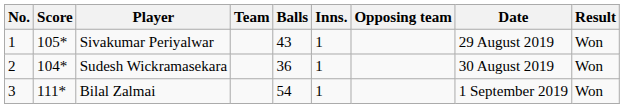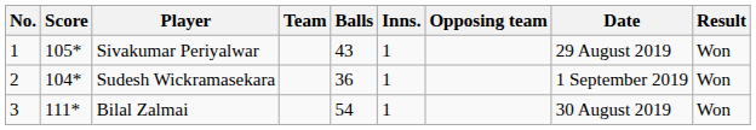Sudesh Wickramasekara | Date: 30 August 2019 -> 1 September 2019
Bilal Zalmai | Date: 1 September 2019 -> 30 August 2019
